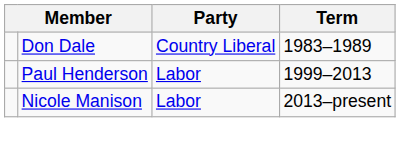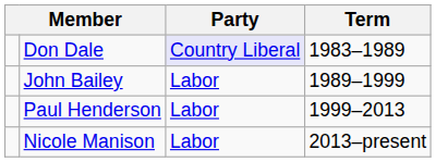Don Dale | Party: no background -> lavender background
+ row: John Bailey | Labor | 1989–1999
